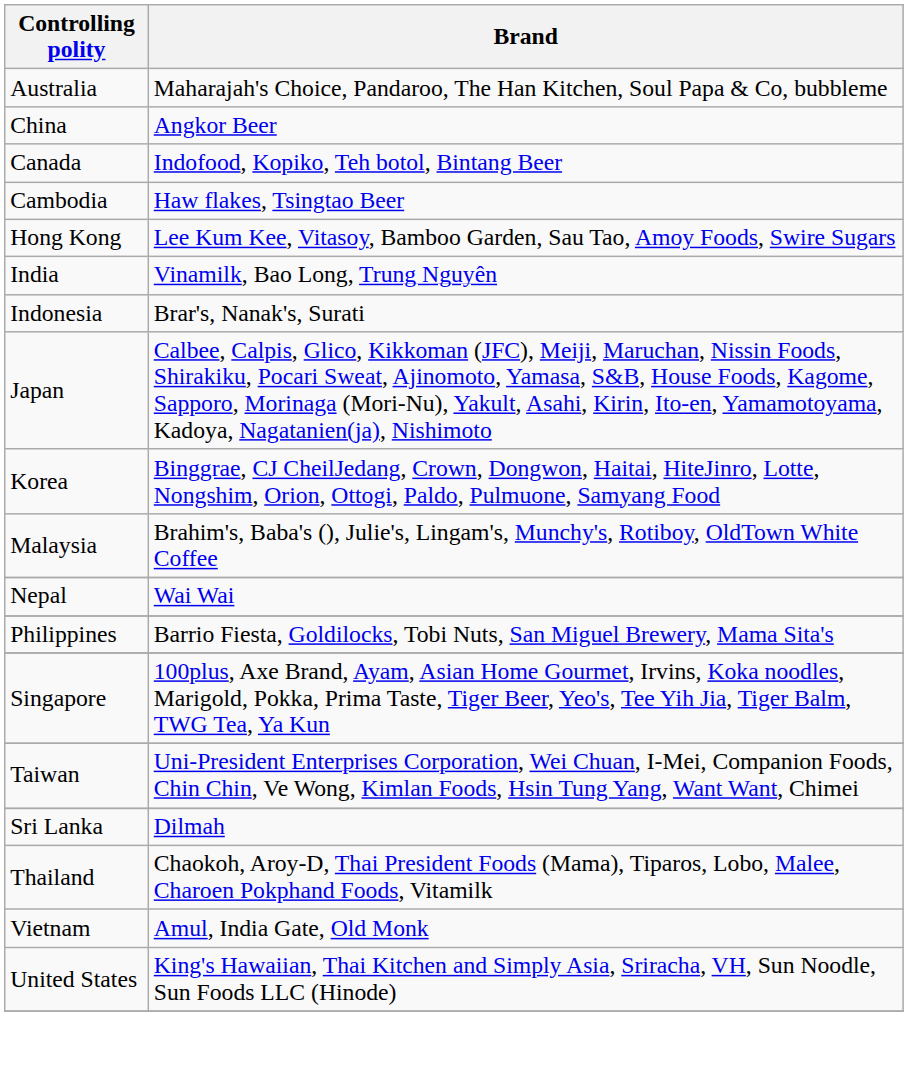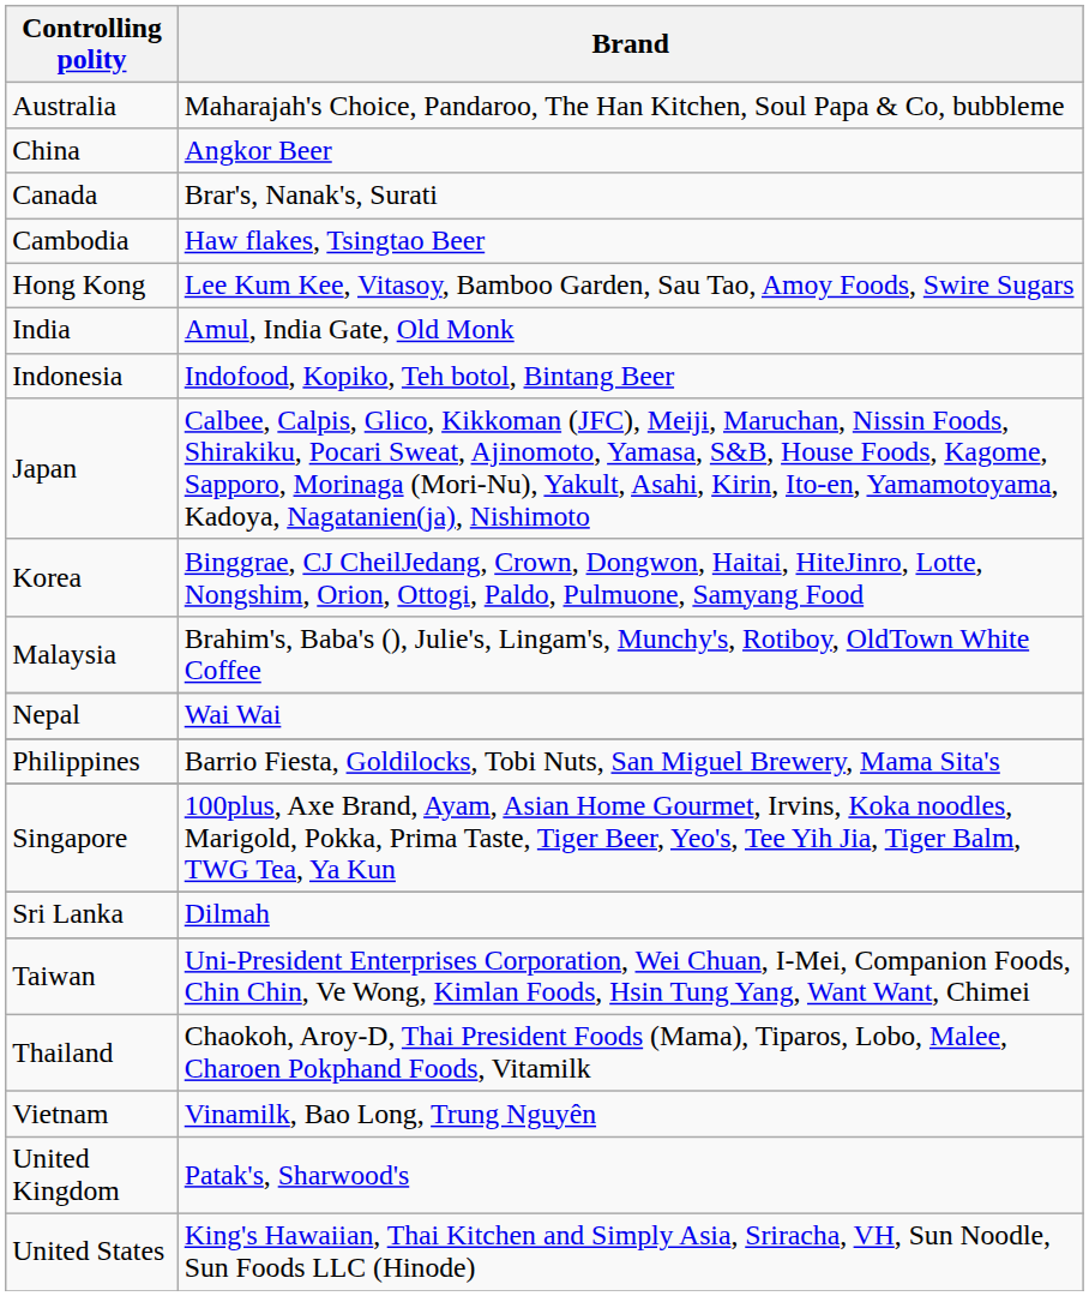Canada | Brand: Indofood, Kopiko, Teh botol, Bintang Beer -> Brar's, Nanak's, Surati
India | Brand: Vinamilk, Bao Long, Trung Nguyên -> Amul, India Gate, Old Monk
Indonesia | Brand: Brar's, Nanak's, Surati -> Indofood, Kopiko, Teh botol, Bintang Beer
rows swapped: Sri Lanka <-> Taiwan
Vietnam | Brand: Amul, India Gate, Old Monk -> Vinamilk, Bao Long, Trung Nguyên
+ row: United Kingdom | Patak's, Sharwood's
